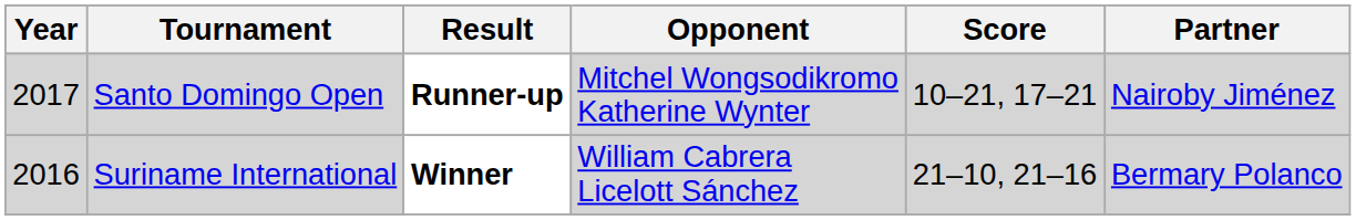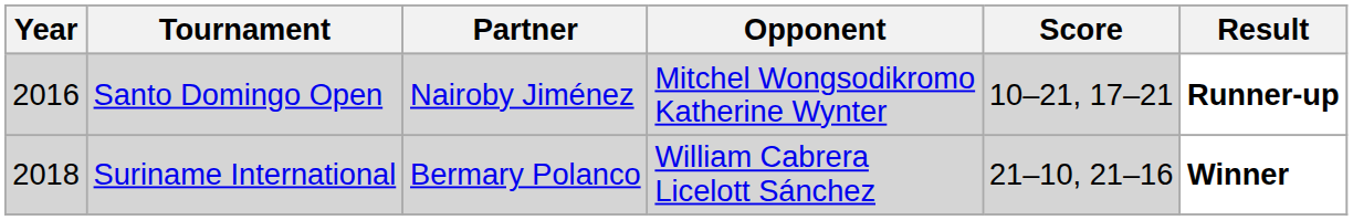columns swapped: Partner <-> Result
Santo Domingo Open | Year: 2017 -> 2016
Suriname International | Year: 2016 -> 2018
